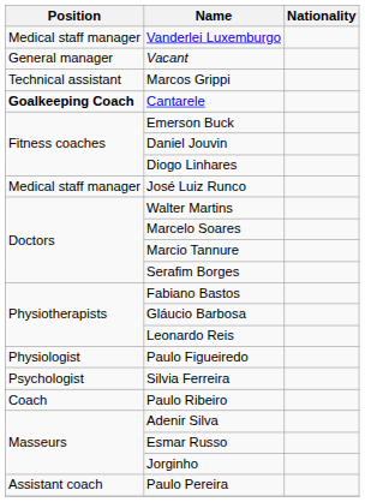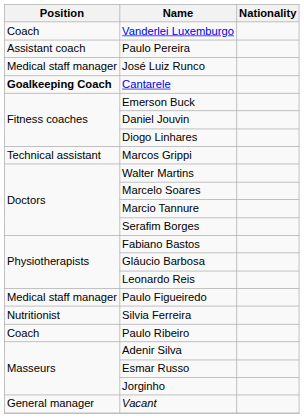Vanderlei Luxemburgo | Position: Medical staff manager -> Coach
rows swapped: Paulo Pereira <-> Vacant
rows swapped: Marcos Grippi <-> José Luiz Runco
Paulo Figueiredo | Position: Physiologist -> Medical staff manager
Silvia Ferreira | Position: Psychologist -> Nutritionist
